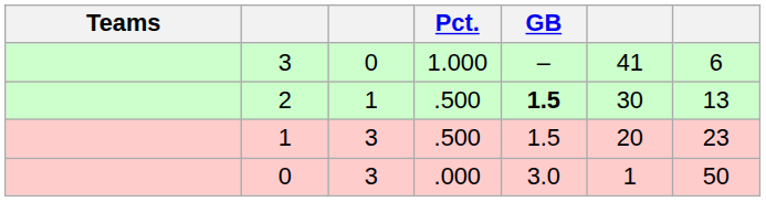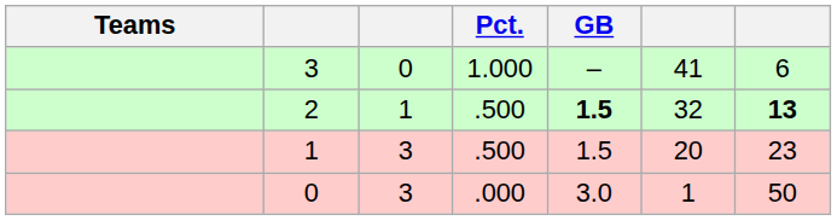2 | column 6: 30 -> 32
2 | column 7: normal -> bold
